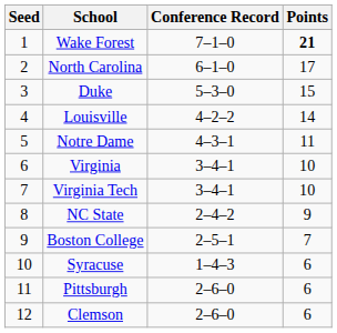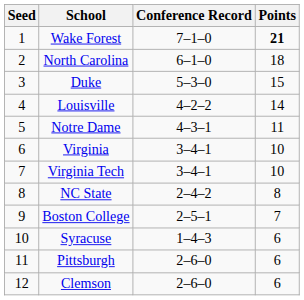North Carolina | Points: 17 -> 18
NC State | Points: 9 -> 8
